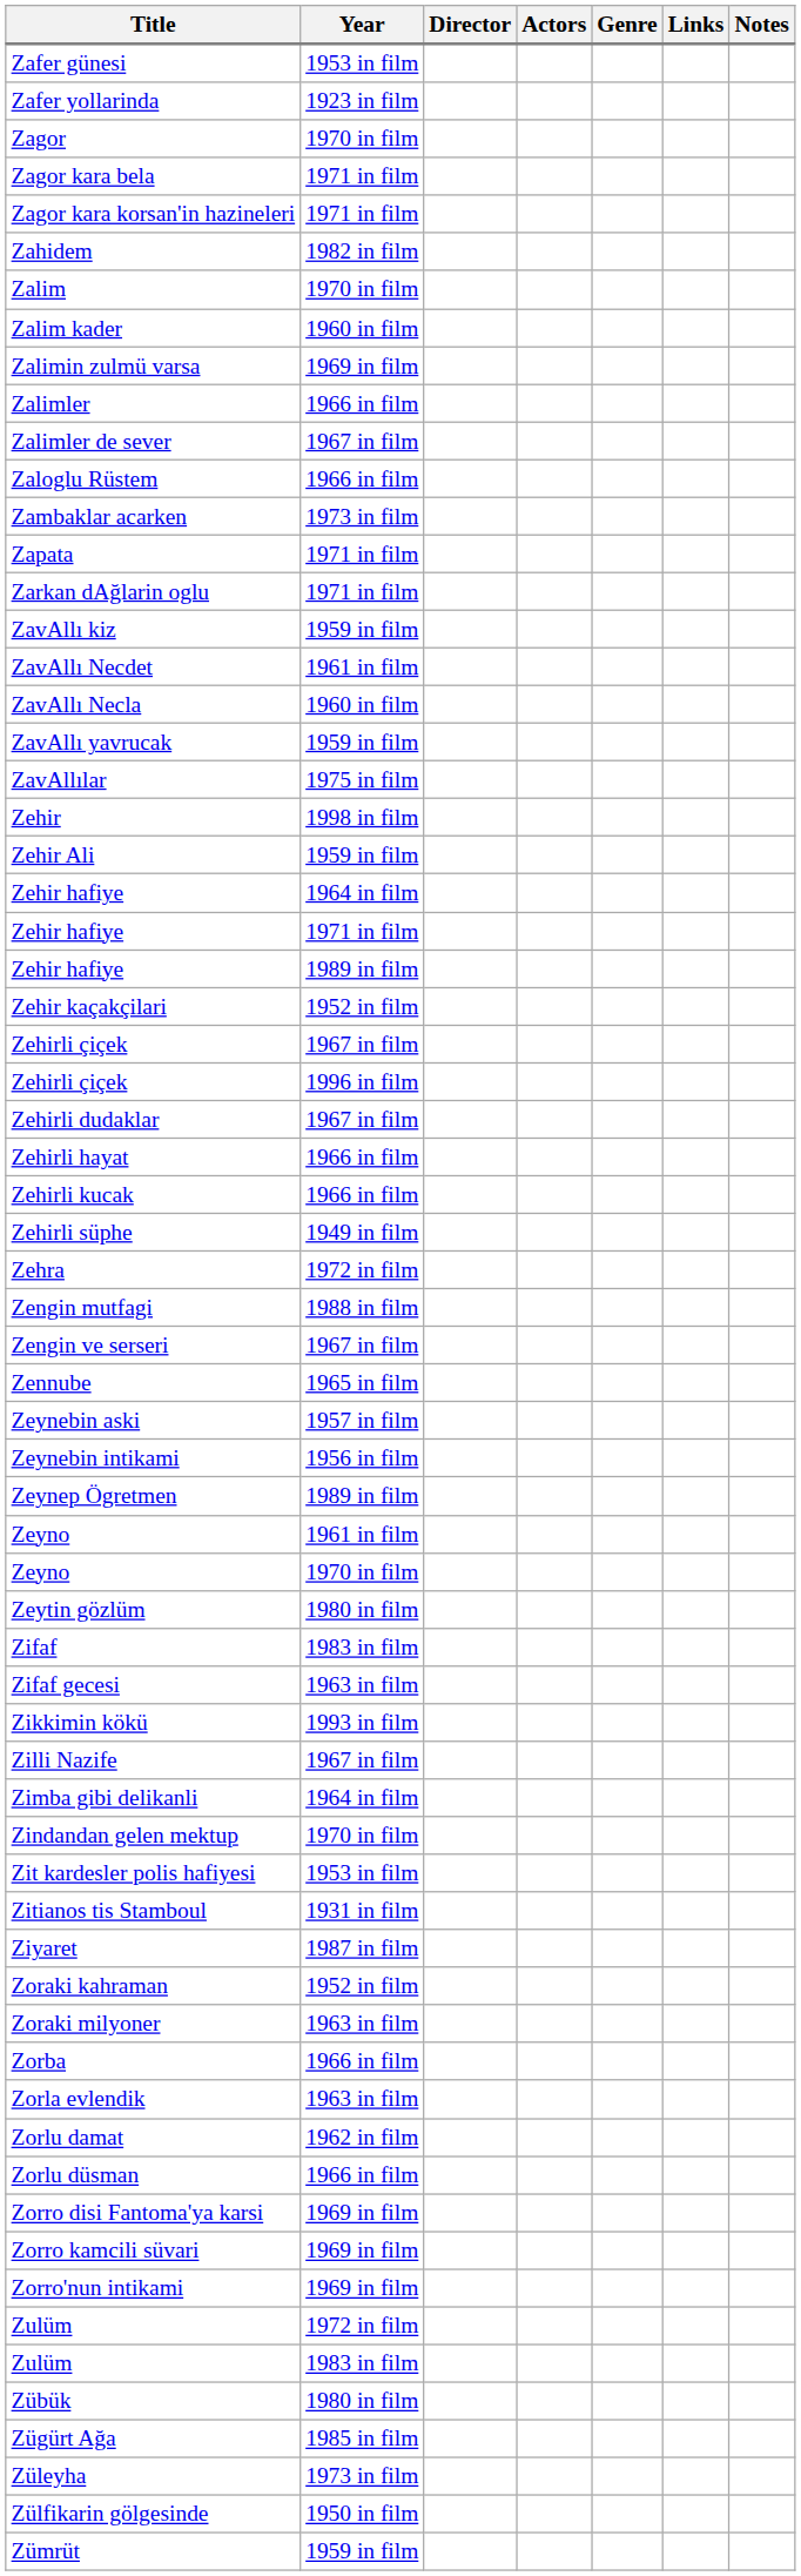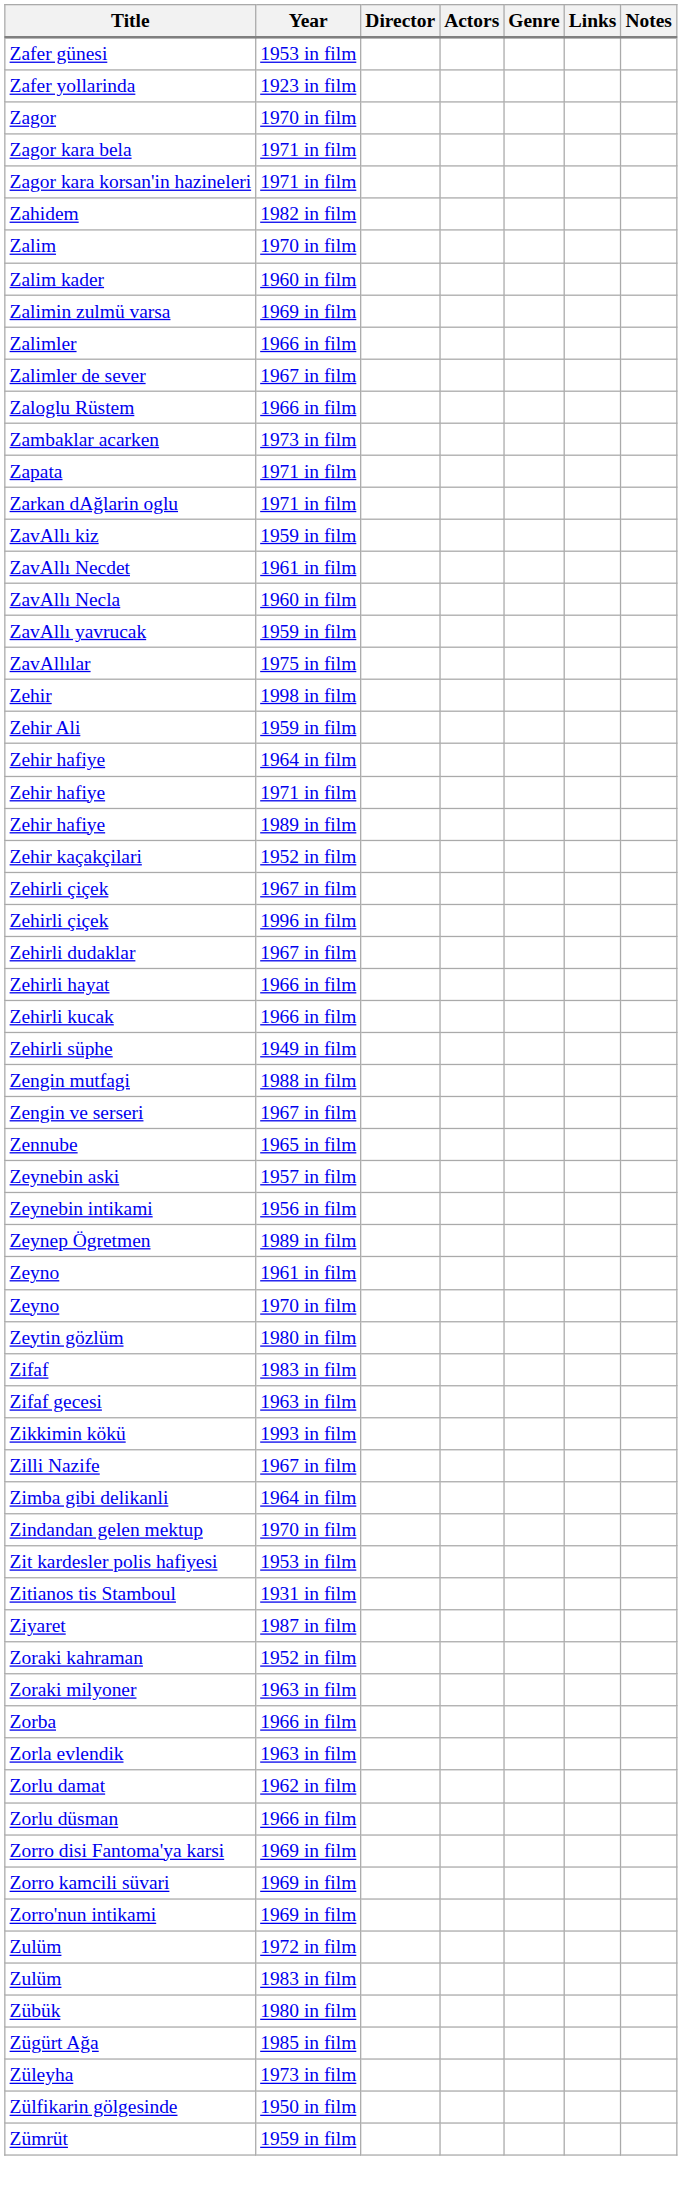- row: Zehra | 1972 in film
